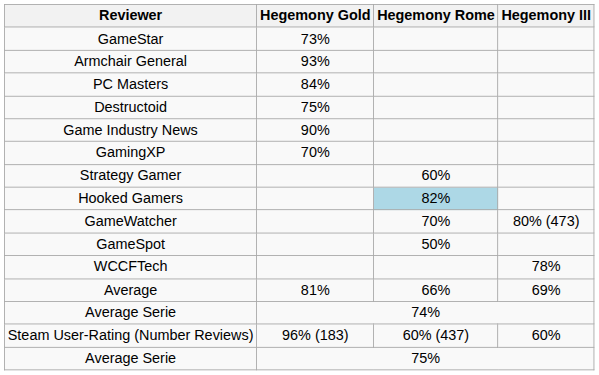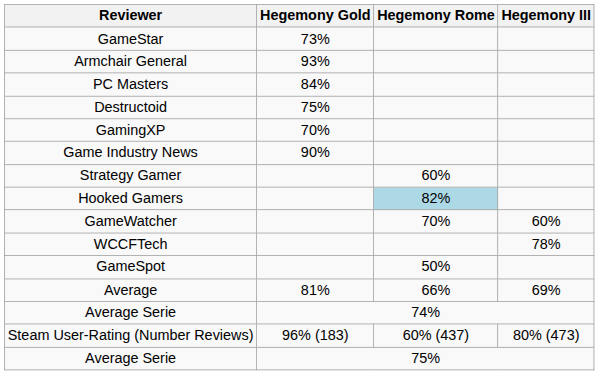rows swapped: GamingXP <-> Game Industry News
GameWatcher | Hegemony III: 80% (473) -> 60%
rows swapped: GameSpot <-> WCCFTech
Steam User-Rating (Number Reviews) | Hegemony III: 60% -> 80% (473)
